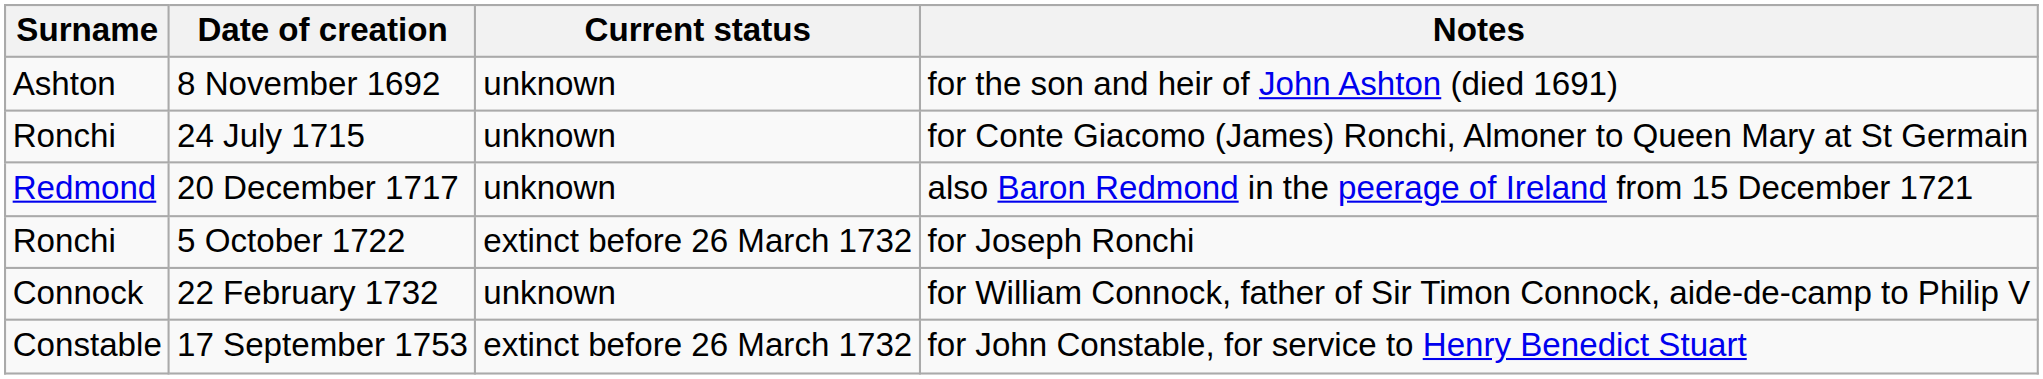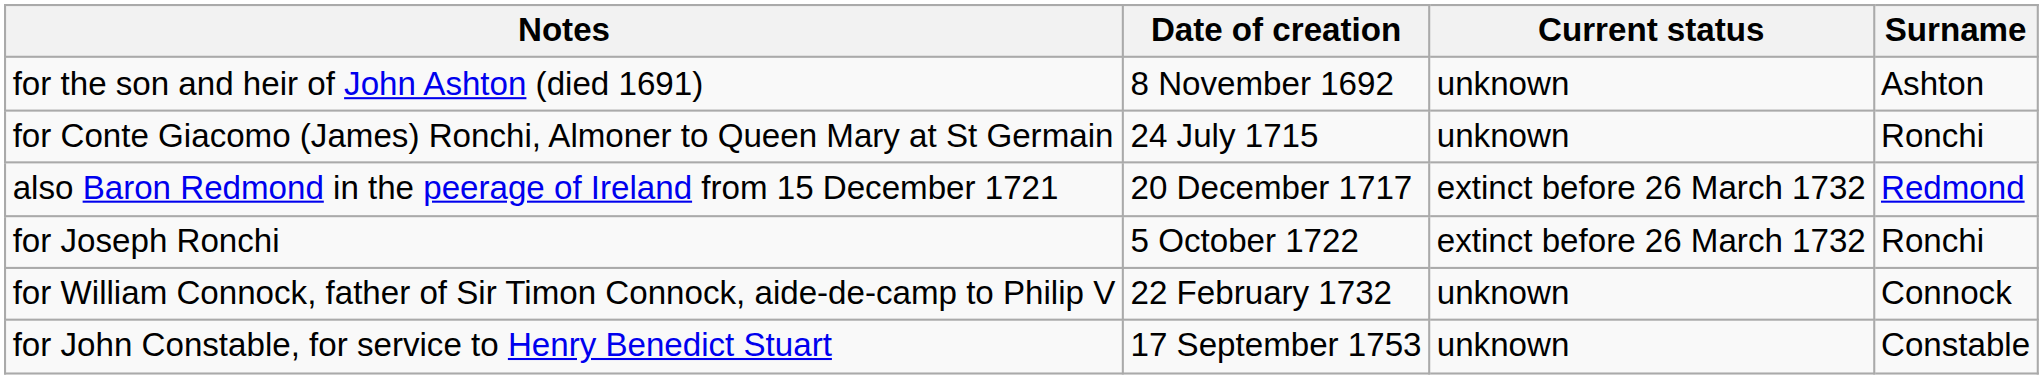columns swapped: Surname <-> Notes
20 December 1717 | Current status: unknown -> extinct before 26 March 1732
17 September 1753 | Current status: extinct before 26 March 1732 -> unknown
